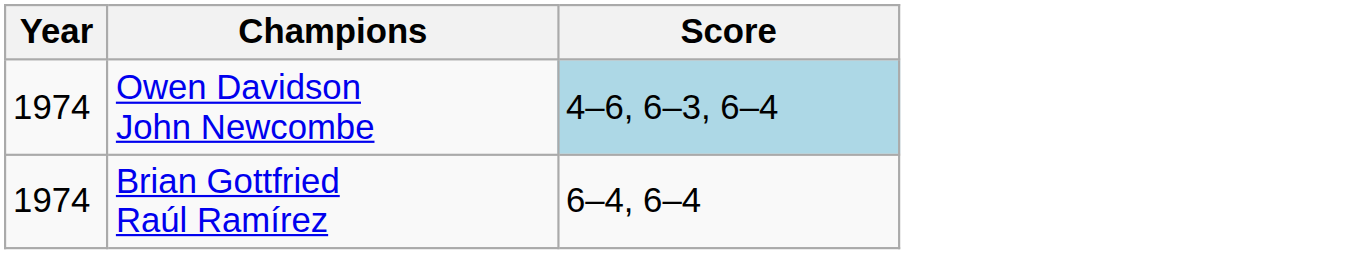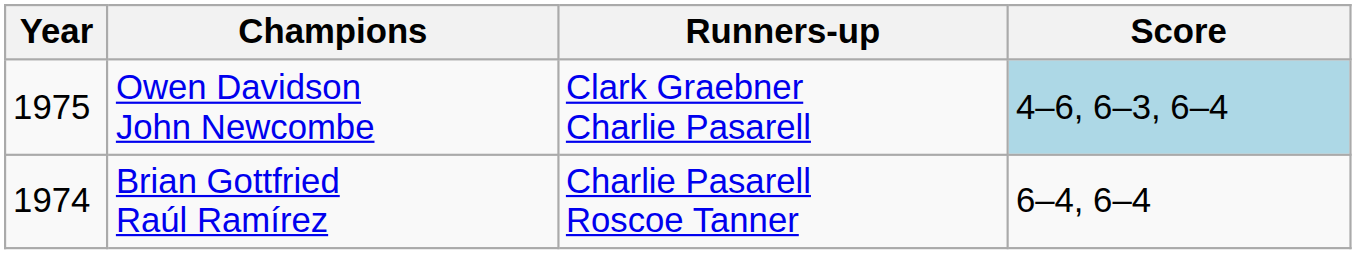+ column: Runners-up | Clark Graebner Charlie Pasarell | Charlie Pasarell Roscoe Tanner
Owen Davidson John Newcombe | Year: 1974 -> 1975
